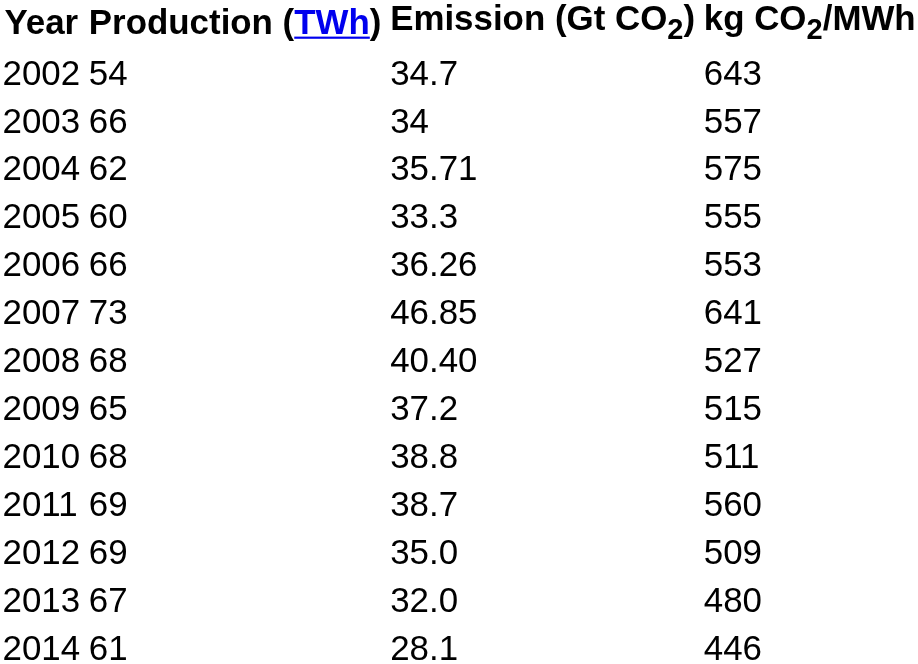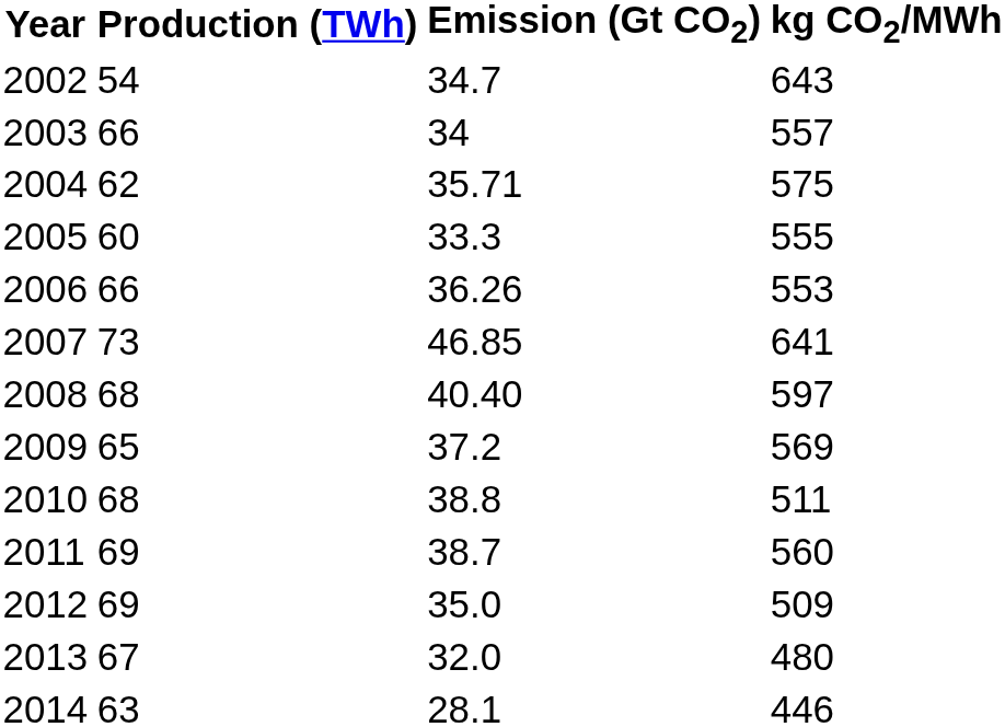2008 | kg CO2/MWh: 527 -> 597
2009 | kg CO2/MWh: 515 -> 569
2014 | Production (TWh): 61 -> 63
